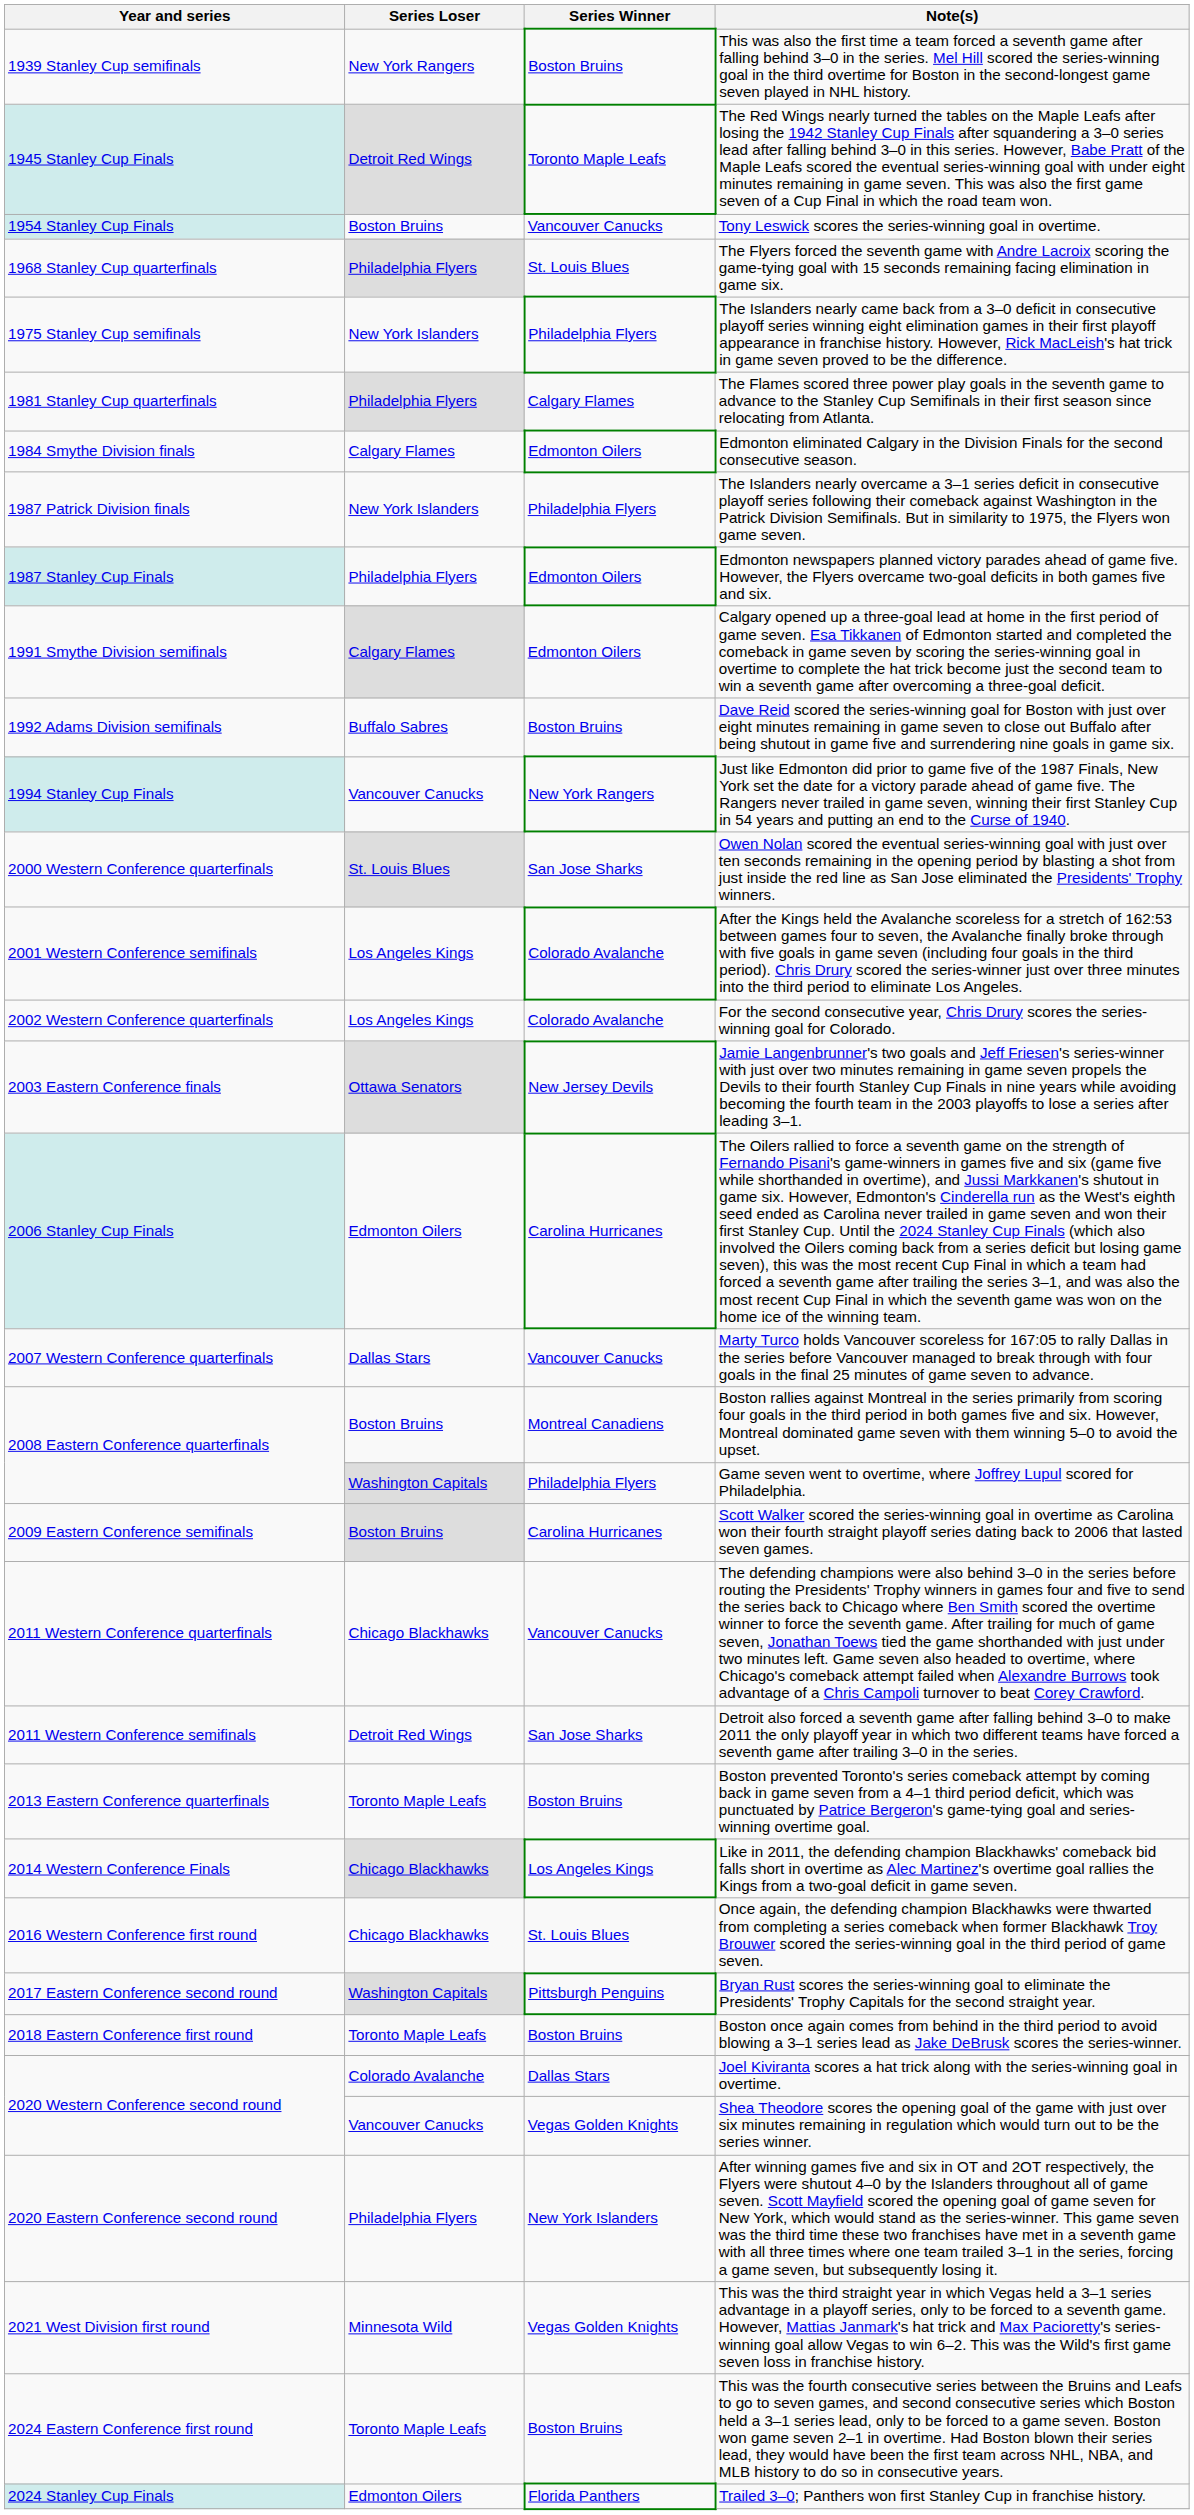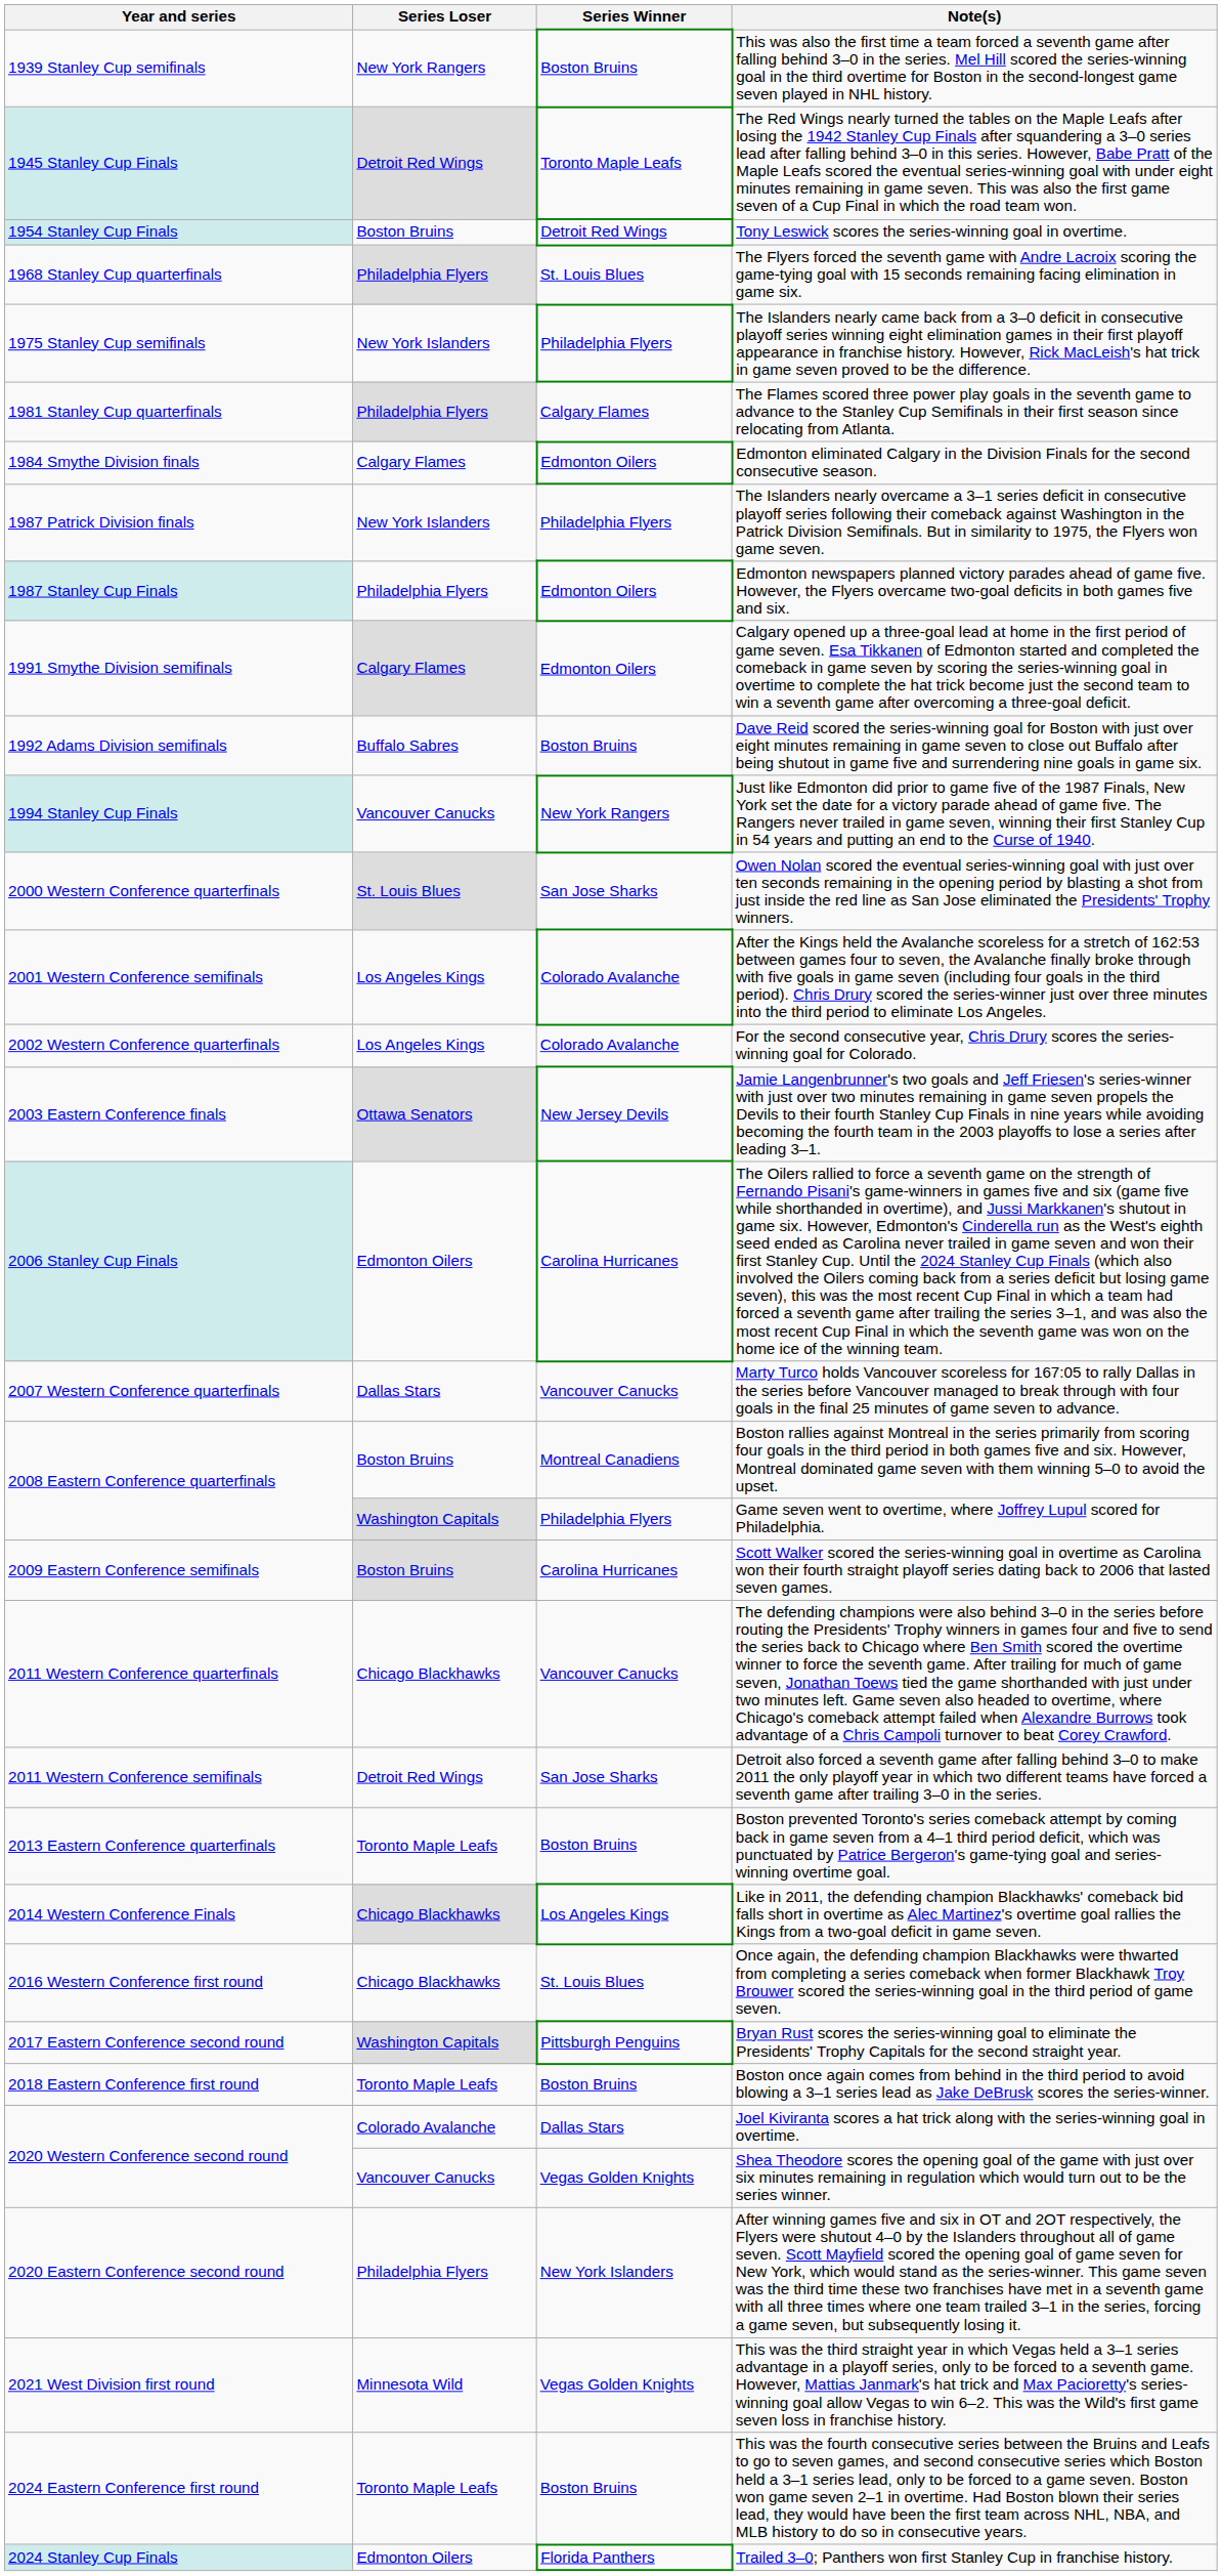Tony Leswick scores the series-winning goal in overtime. | Series Winner: Vancouver Canucks -> Detroit Red Wings
